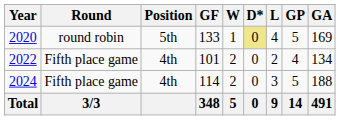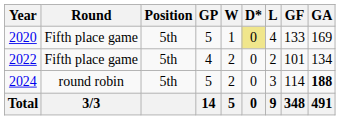columns swapped: GP <-> GF
2020 | Round: round robin -> Fifth place game
2022 | Position: 4th -> 5th
2024 | Round: Fifth place game -> round robin
2024 | Position: 4th -> 5th
2024 | GA: normal -> bold
